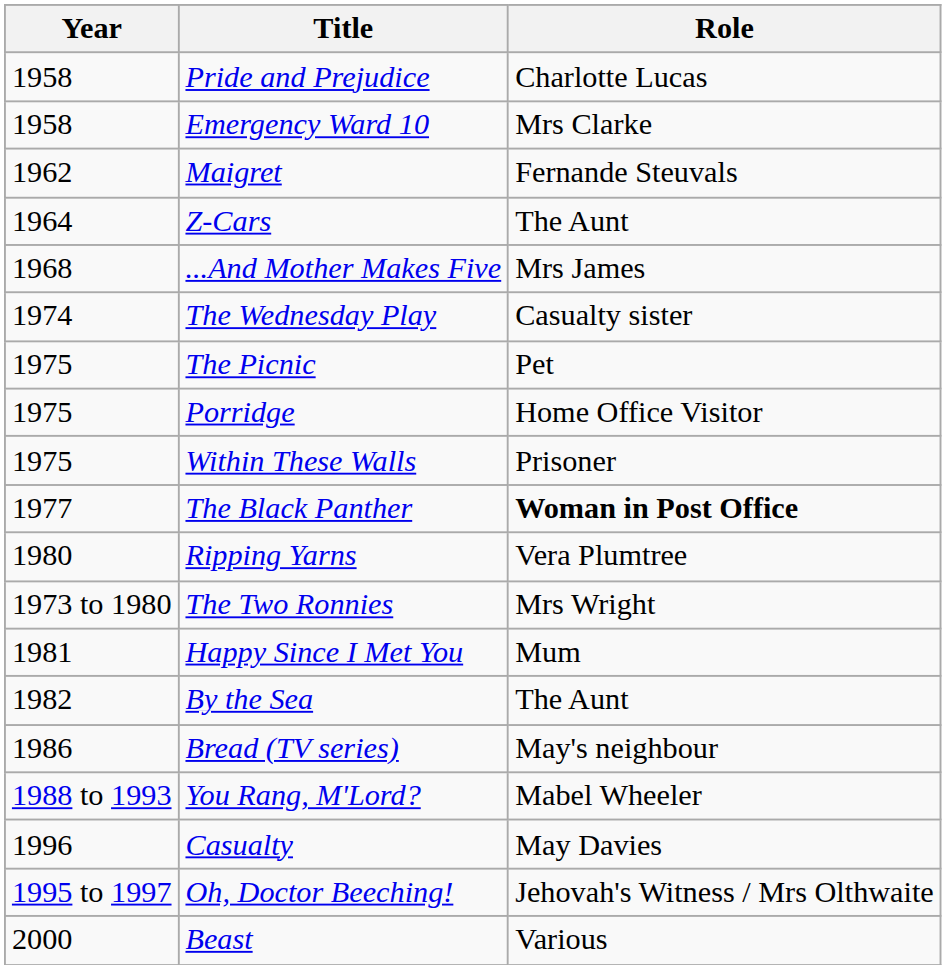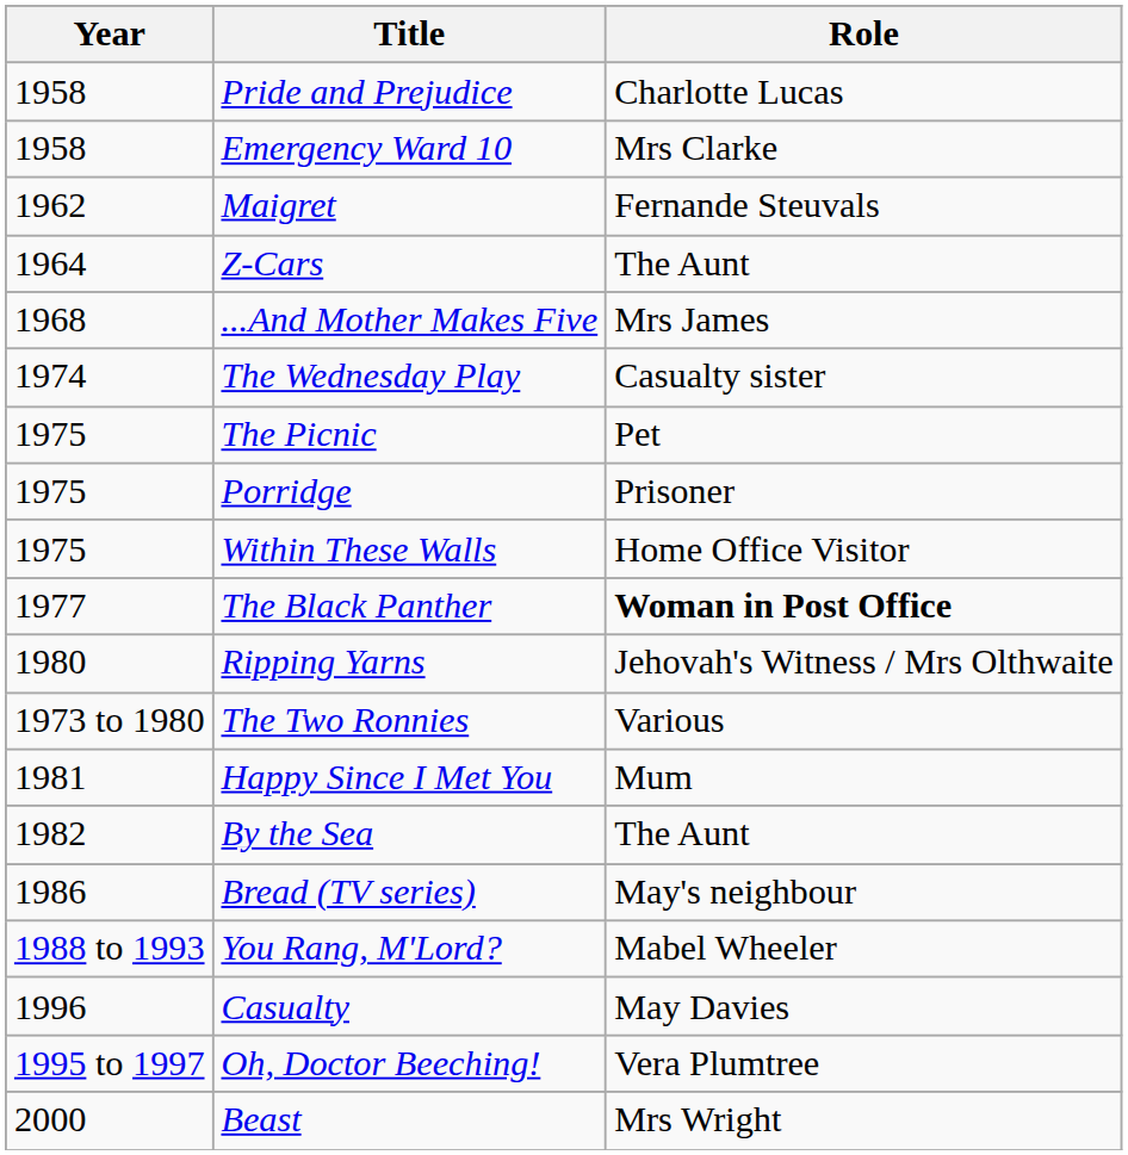Porridge | Role: Home Office Visitor -> Prisoner
Within These Walls | Role: Prisoner -> Home Office Visitor
Ripping Yarns | Role: Vera Plumtree -> Jehovah's Witness / Mrs Olthwaite
The Two Ronnies | Role: Mrs Wright -> Various
Oh, Doctor Beeching! | Role: Jehovah's Witness / Mrs Olthwaite -> Vera Plumtree
Beast | Role: Various -> Mrs Wright
